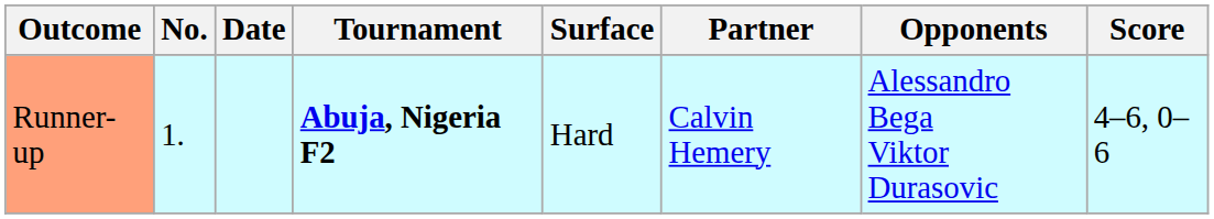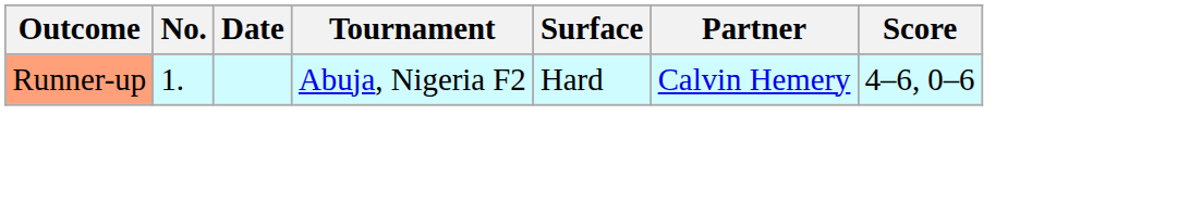- column: Opponents | Alessandro Bega Viktor Durasovic
Runner-up | Tournament: bold -> normal
